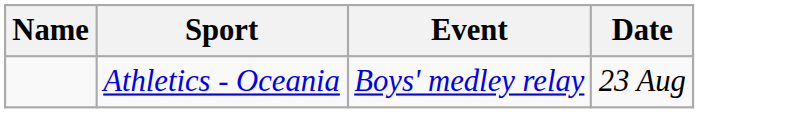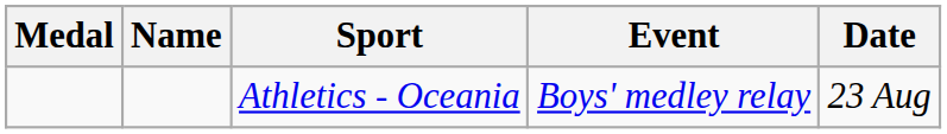+ column: Medal
